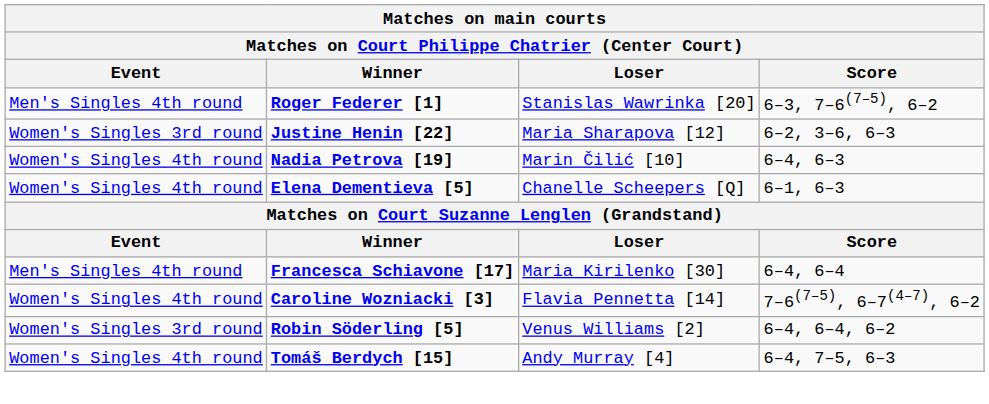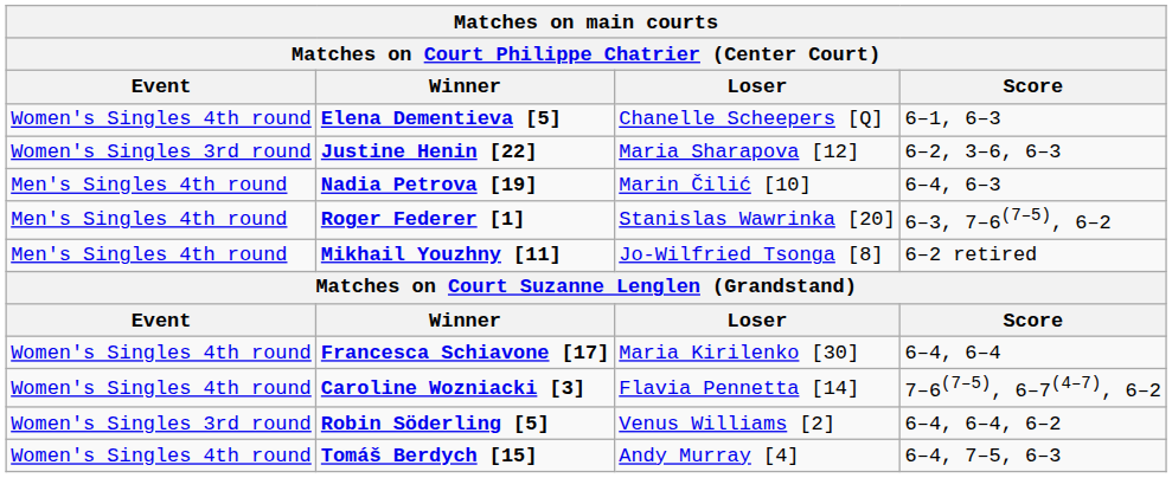rows swapped: Elena Dementieva [5] <-> Roger Federer [1]
Nadia Petrova [19] | Event: Women's Singles 4th round -> Men's Singles 4th round
+ row: Men's Singles 4th round | Mikhail Youzhny [11] | Jo-Wilfried Tsonga [8] | 6–2 retired
Francesca Schiavone [17] | Event: Men's Singles 4th round -> Women's Singles 4th round
